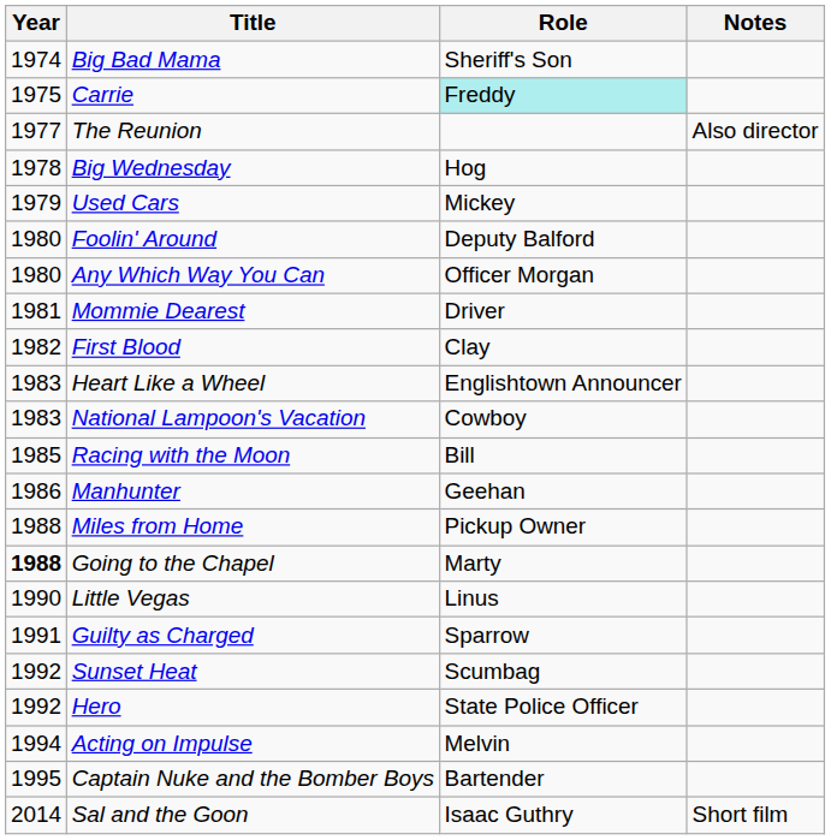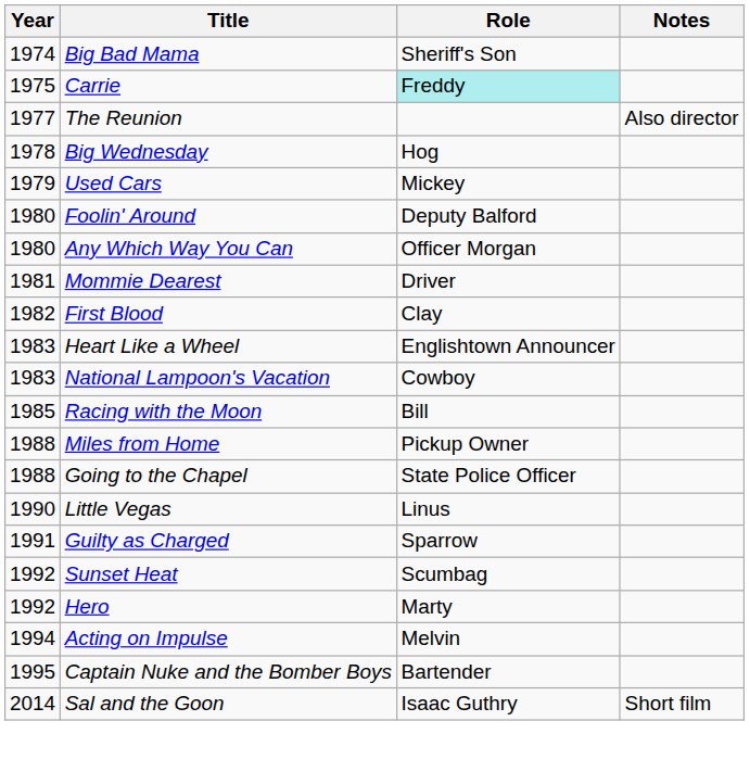- row: 1986 | Manhunter | Geehan
Going to the Chapel | Year: bold -> normal
Going to the Chapel | Role: Marty -> State Police Officer
Hero | Role: State Police Officer -> Marty
